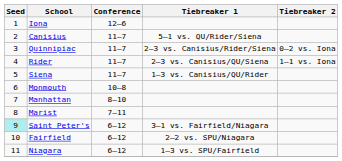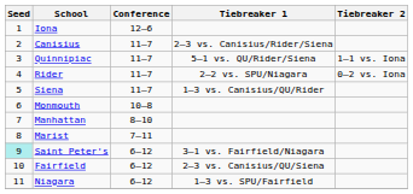Canisius | Tiebreaker 1: 5–1 vs. QU/Rider/Siena -> 2–3 vs. Canisius/Rider/Siena
Quinnipiac | Tiebreaker 1: 2–3 vs. Canisius/Rider/Siena -> 5–1 vs. QU/Rider/Siena
Quinnipiac | Tiebreaker 2: 0–2 vs. Iona -> 1–1 vs. Iona
Rider | Tiebreaker 1: 2–3 vs. Canisius/QU/Siena -> 2–2 vs. SPU/Niagara
Rider | Tiebreaker 2: 1–1 vs. Iona -> 0–2 vs. Iona
Fairfield | Tiebreaker 1: 2–2 vs. SPU/Niagara -> 2–3 vs. Canisius/QU/Siena
